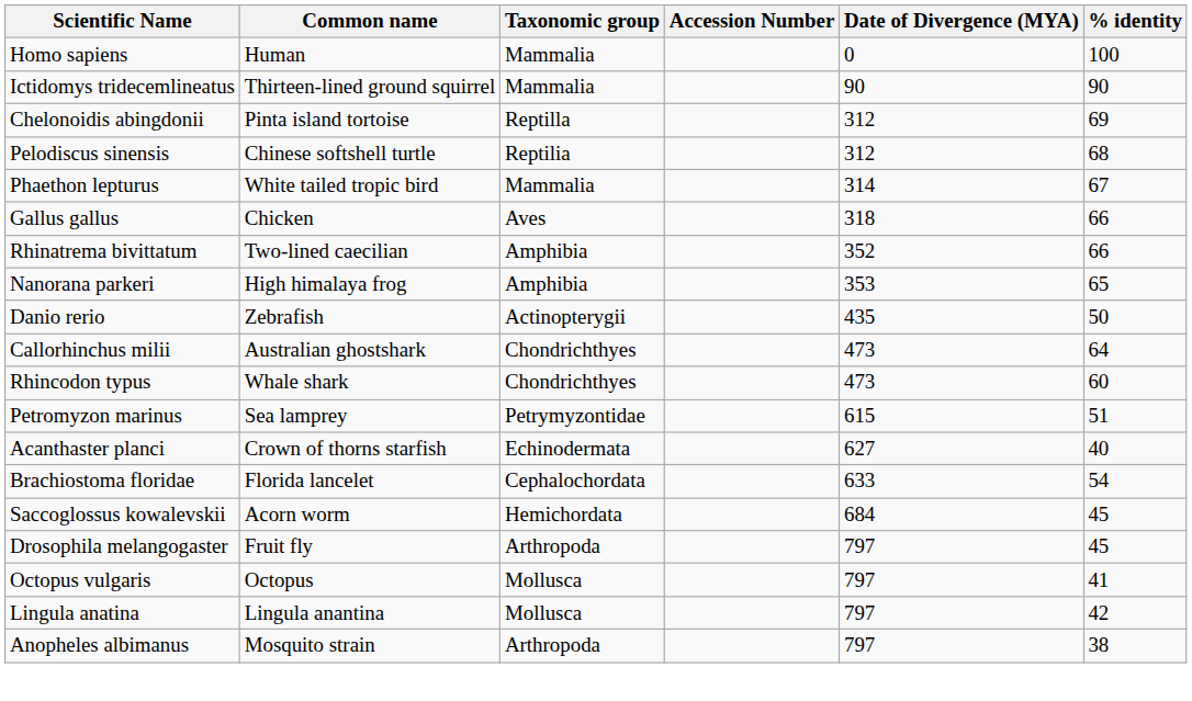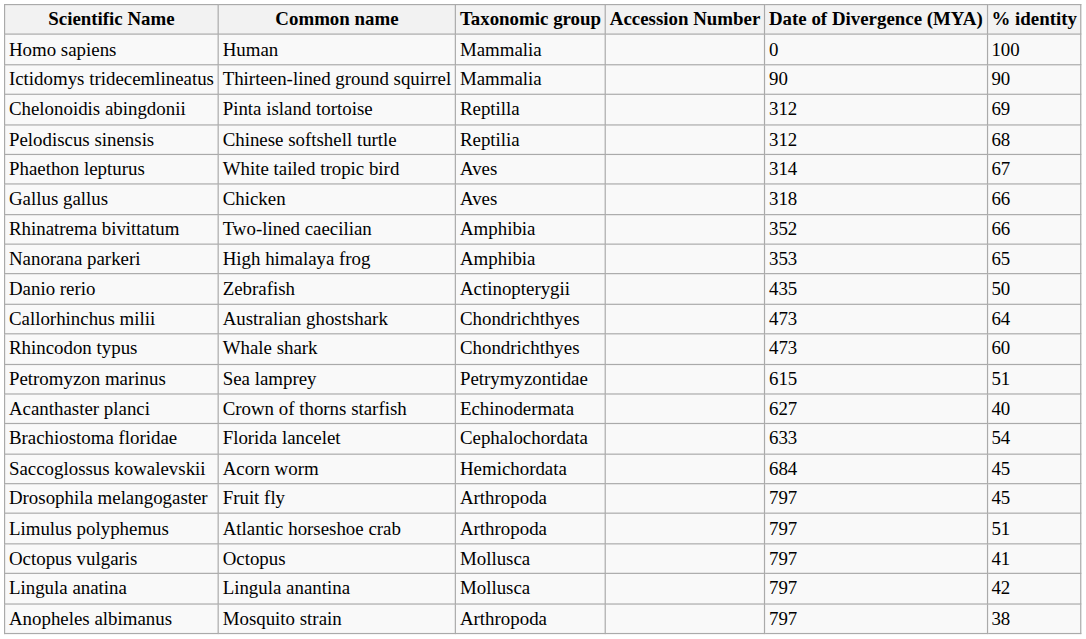Phaethon lepturus | Taxonomic group: Mammalia -> Aves
+ row: Limulus polyphemus | Atlantic horseshoe crab | Arthropoda | 797 | 51
